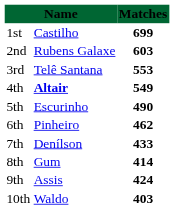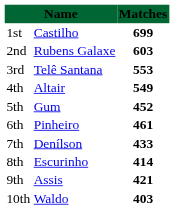4th | column 2: bold -> normal
5th | column 2: Escurinho -> Gum
5th | Matches: 490 -> 452
6th | Matches: 462 -> 461
8th | column 2: Gum -> Escurinho
9th | Matches: 424 -> 421
